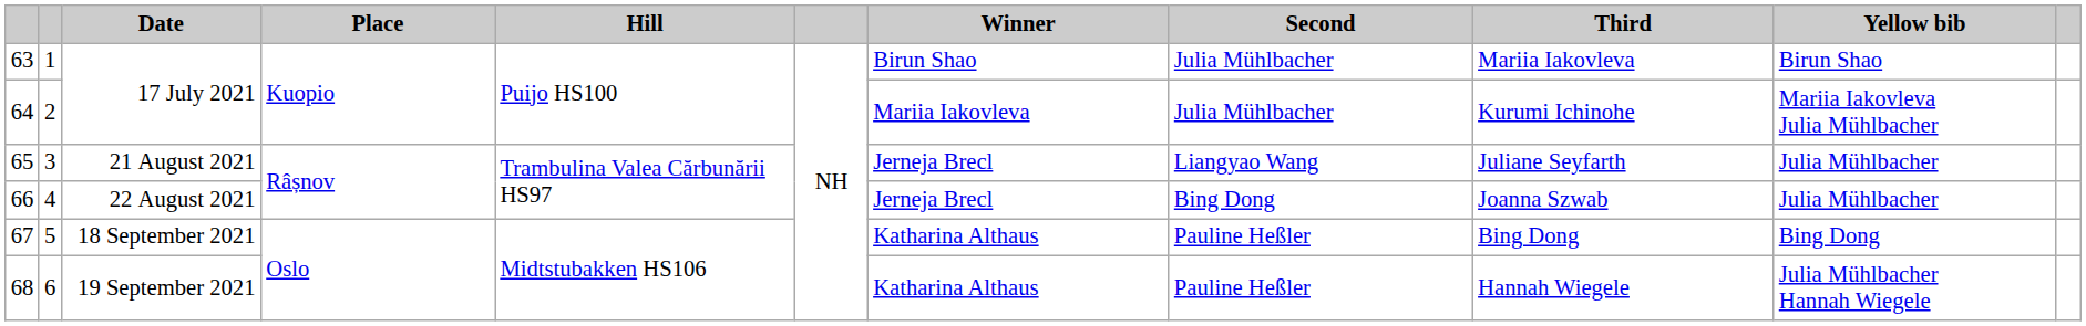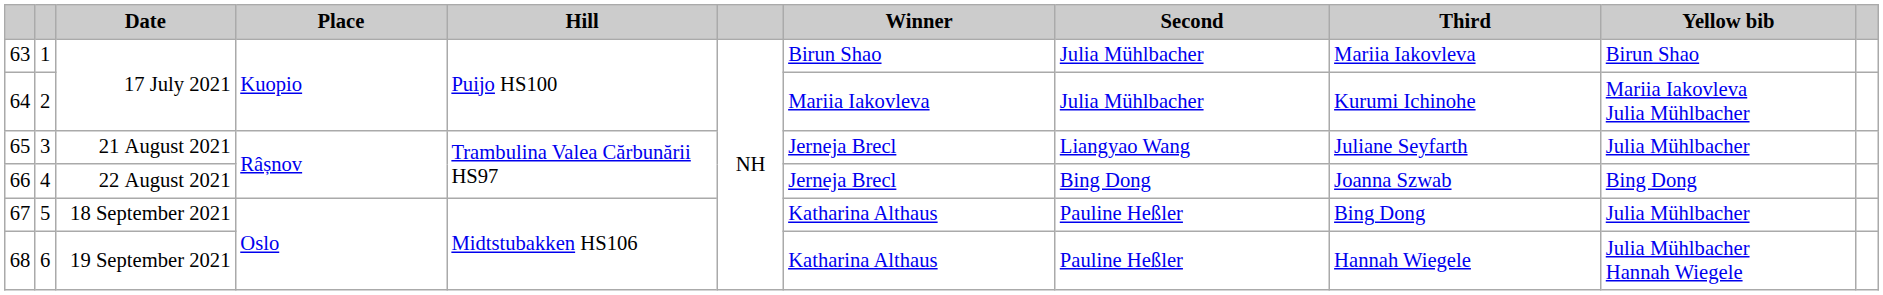66 | Yellow bib: Julia Mühlbacher -> Bing Dong
67 | Yellow bib: Bing Dong -> Julia Mühlbacher
